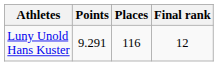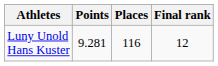Luny Unold Hans Kuster | Points: 9.291 -> 9.281
